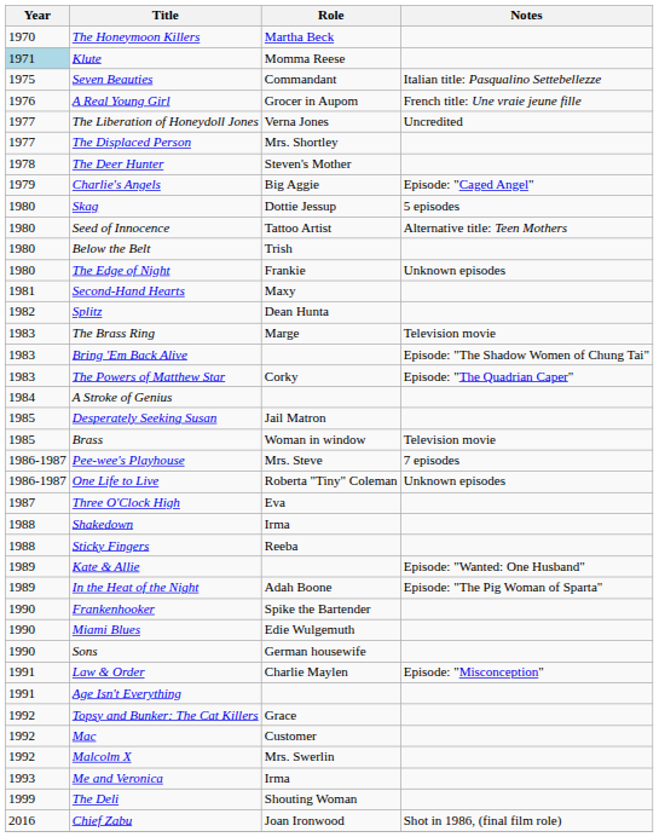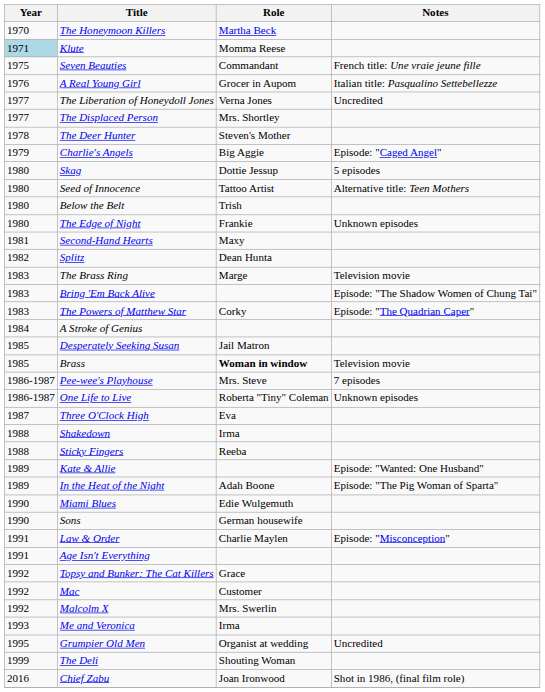Seven Beauties | Notes: Italian title: Pasqualino Settebellezze -> French title: Une vraie jeune fille
A Real Young Girl | Notes: French title: Une vraie jeune fille -> Italian title: Pasqualino Settebellezze
Brass | Role: normal -> bold
- row: 1990 | Frankenhooker | Spike the Bartender
+ row: 1995 | Grumpier Old Men | Organist at wedding | Uncredited
